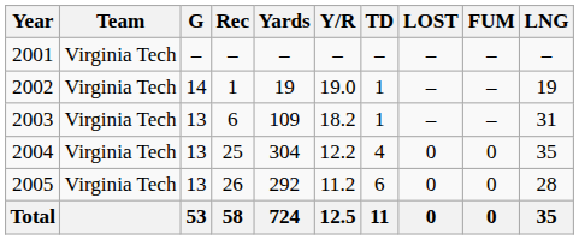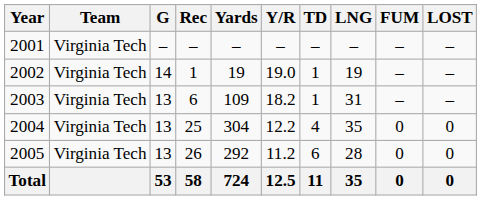columns swapped: LNG <-> LOST
